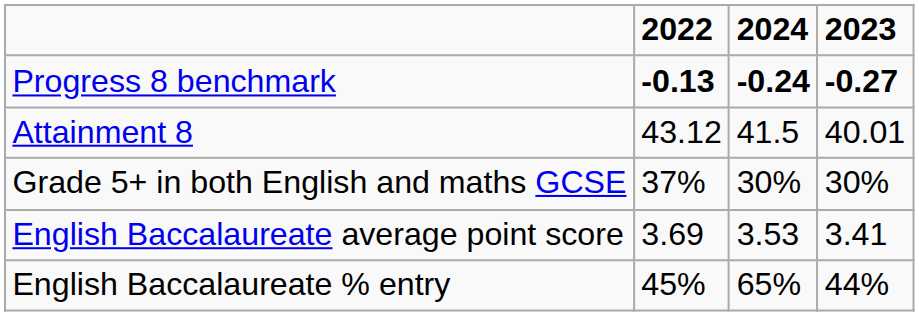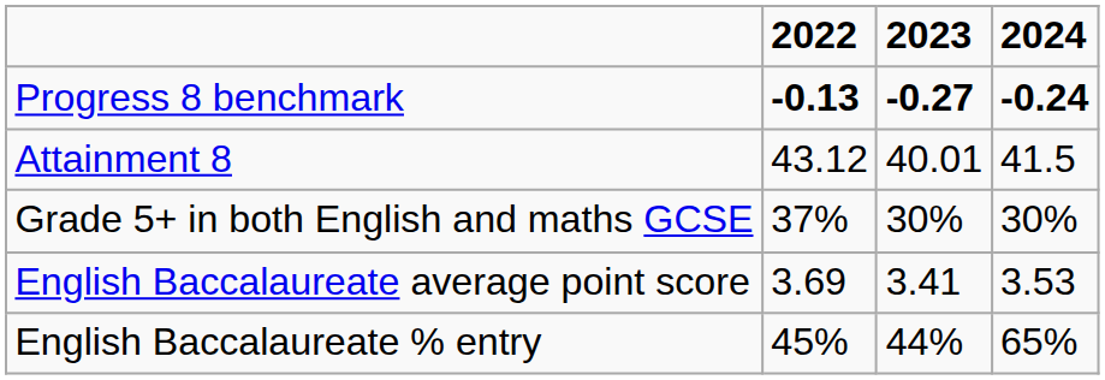columns swapped: 2023 <-> 2024
